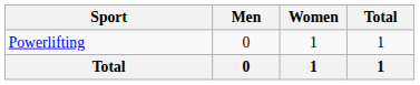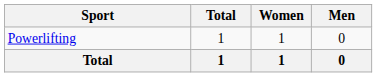columns swapped: Men <-> Total
